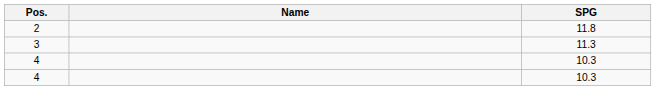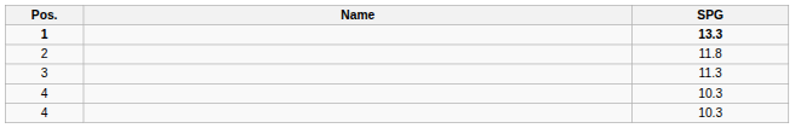+ row: 1 | 13.3
